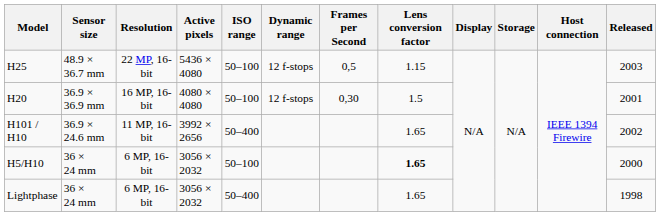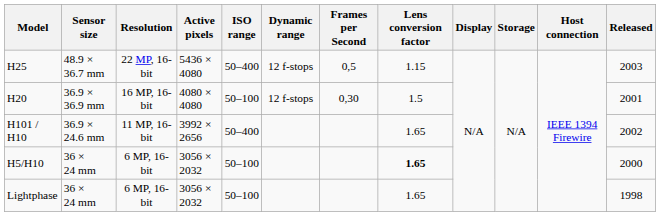H25 | ISO range: 50–100 -> 50–400
Lightphase | ISO range: 50–400 -> 50–100
